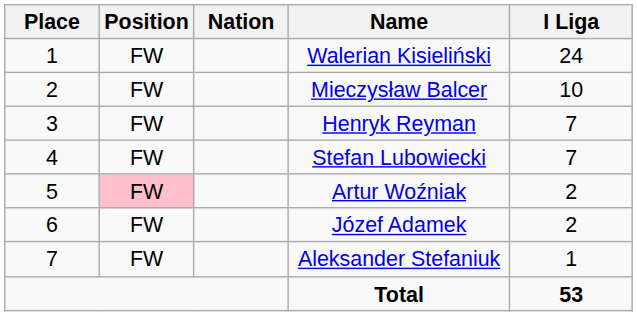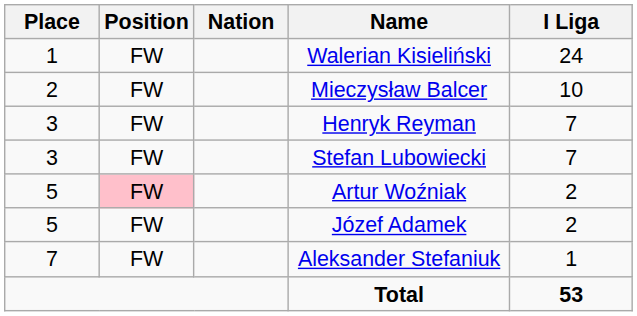Stefan Lubowiecki | Place: 4 -> 3
Józef Adamek | Place: 6 -> 5
